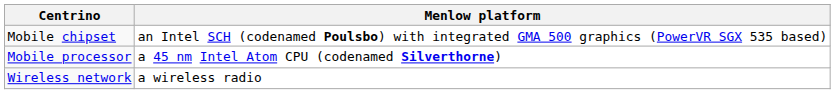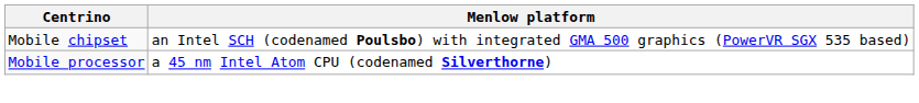- row: Wireless network | a wireless radio
